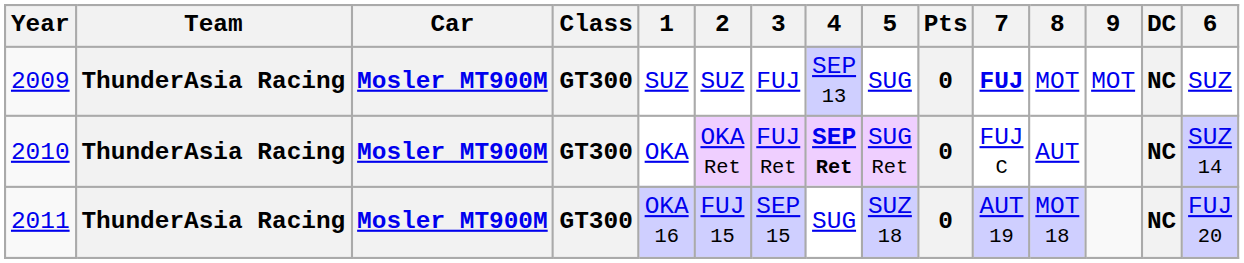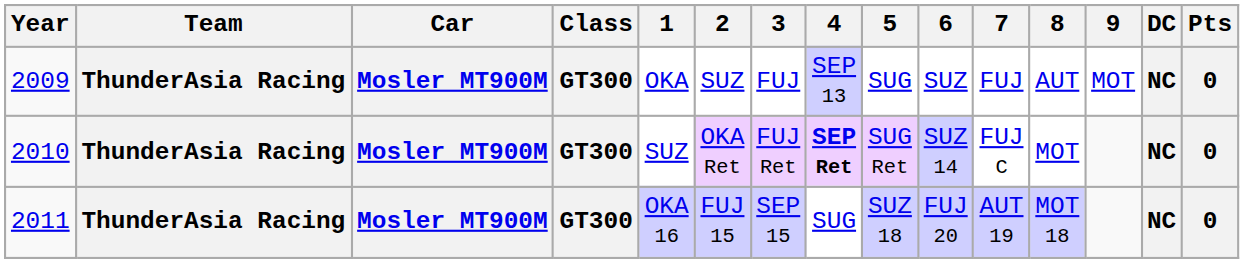columns swapped: 6 <-> Pts
2009 | 1: SUZ -> OKA
2009 | 7: bold -> normal
2009 | 8: MOT -> AUT
2010 | 1: OKA -> SUZ
2010 | 8: AUT -> MOT
